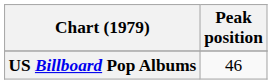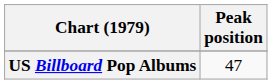US Billboard Pop Albums | Peak position: 46 -> 47
